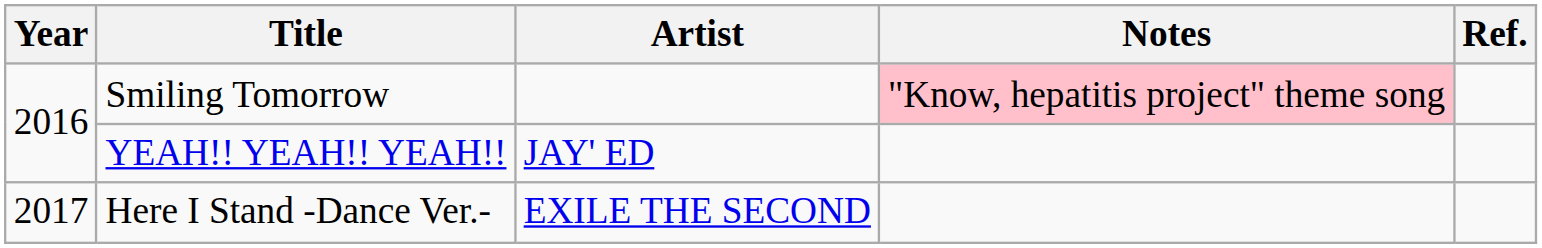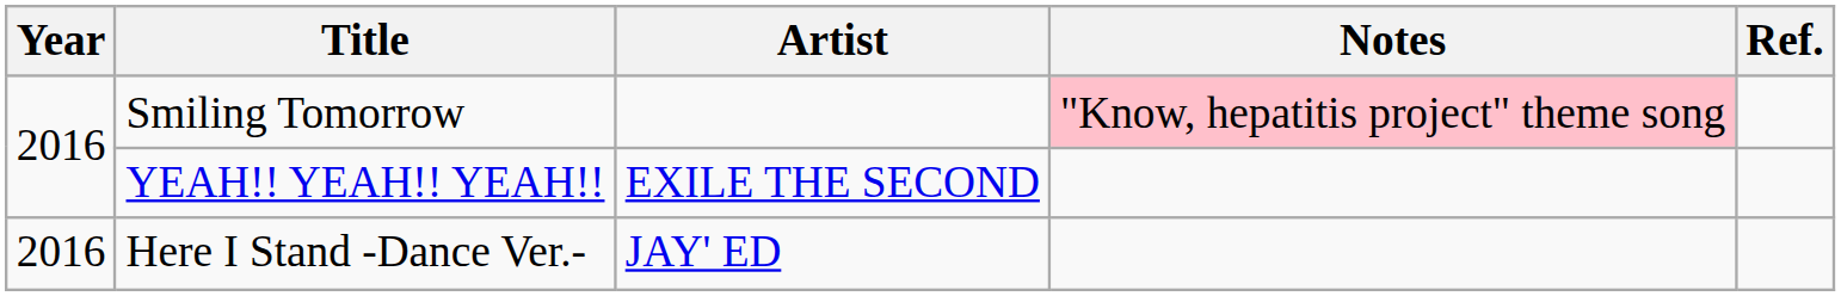YEAH!! YEAH!! YEAH!! | Artist: JAY' ED -> EXILE THE SECOND
Here I Stand -Dance Ver.- | Year: 2017 -> 2016
Here I Stand -Dance Ver.- | Artist: EXILE THE SECOND -> JAY' ED
